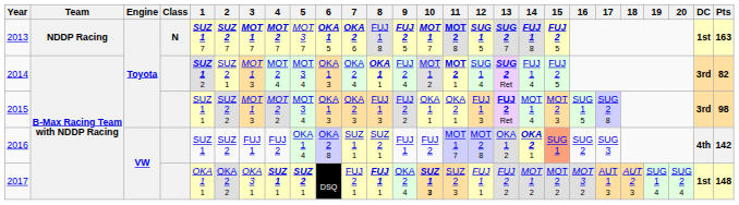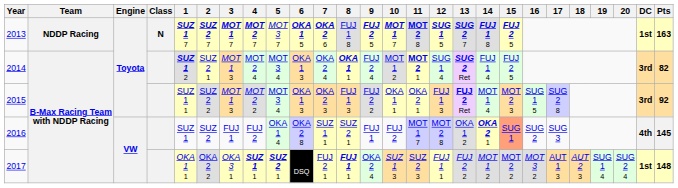2015 | Pts: 98 -> 92
2016 | Pts: 142 -> 145
2017 | 10: bold -> normal
